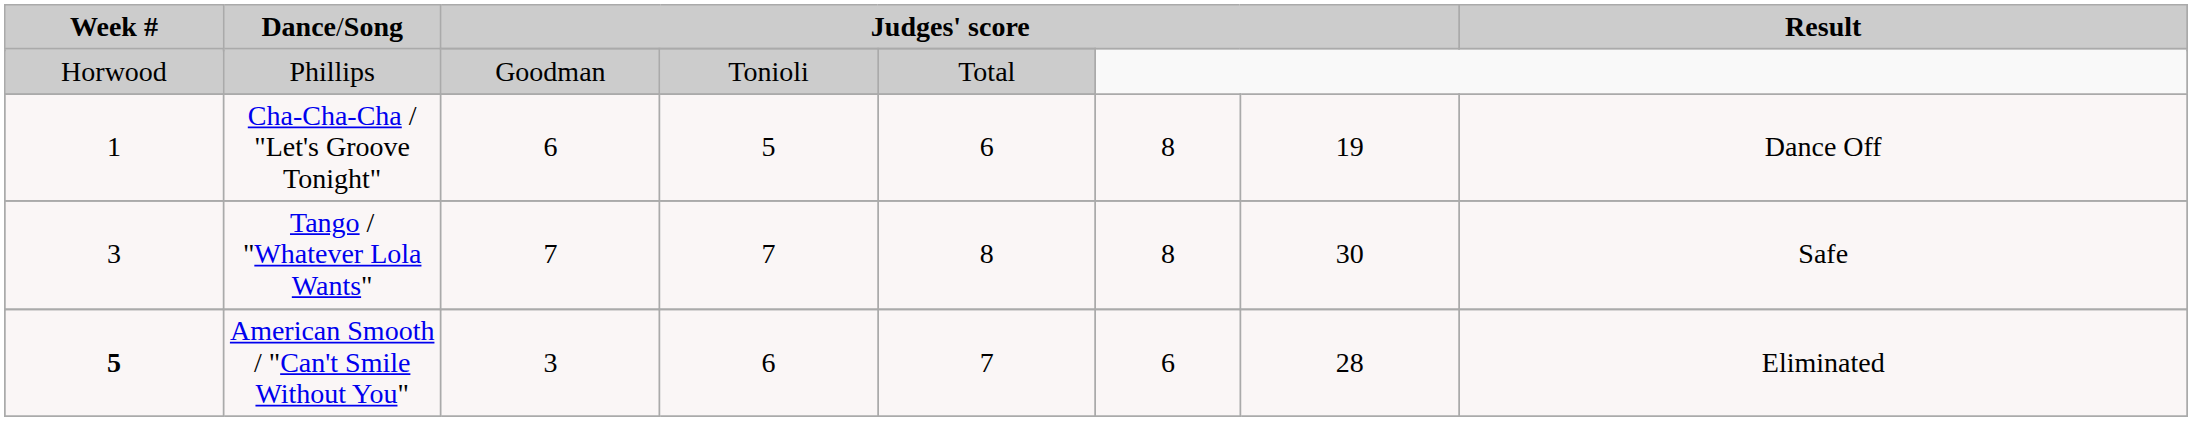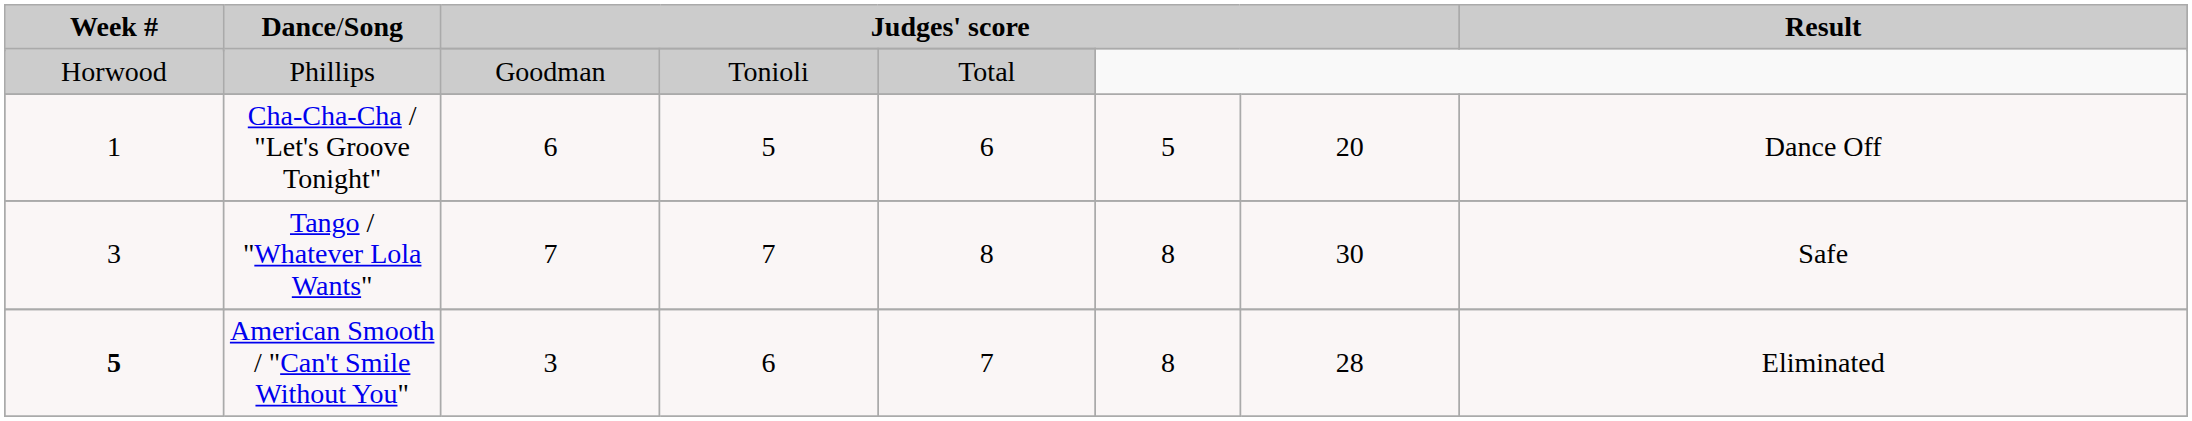Cha-Cha-Cha / "Let's Groove Tonight" | column 6: 8 -> 5
Cha-Cha-Cha / "Let's Groove Tonight" | column 7: 19 -> 20
American Smooth / "Can't Smile Without You" | column 6: 6 -> 8
